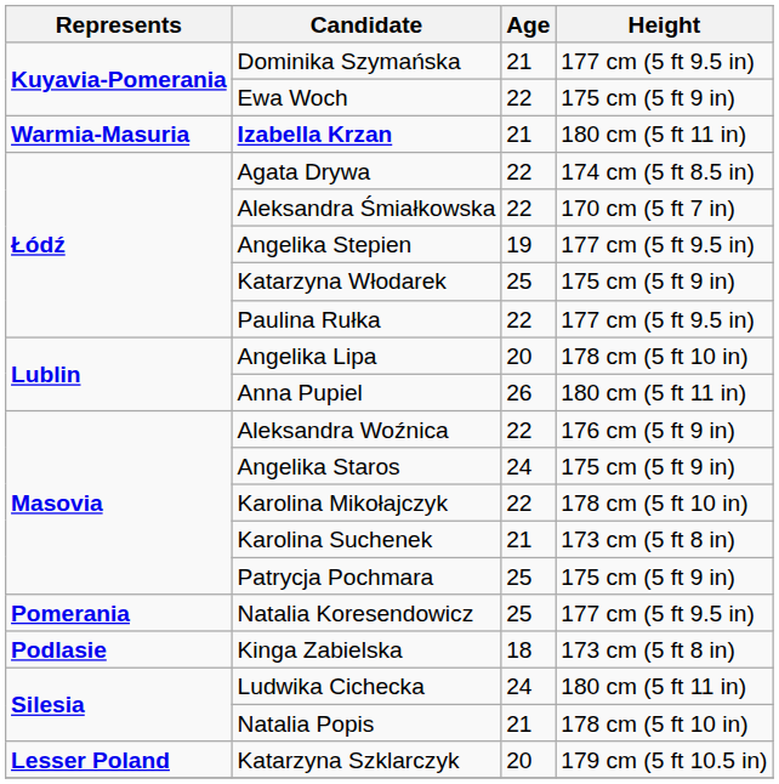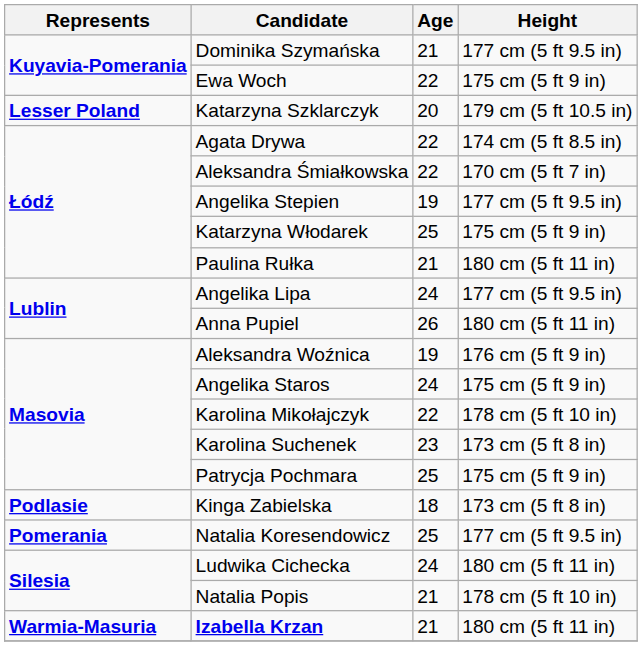rows swapped: Katarzyna Szklarczyk <-> Izabella Krzan
Paulina Rułka | Age: 22 -> 21
Paulina Rułka | Height: 177 cm (5 ft 9.5 in) -> 180 cm (5 ft 11 in)
Angelika Lipa | Age: 20 -> 24
Angelika Lipa | Height: 178 cm (5 ft 10 in) -> 177 cm (5 ft 9.5 in)
Aleksandra Woźnica | Age: 22 -> 19
Karolina Suchenek | Age: 21 -> 23
rows swapped: Kinga Zabielska <-> Natalia Koresendowicz
